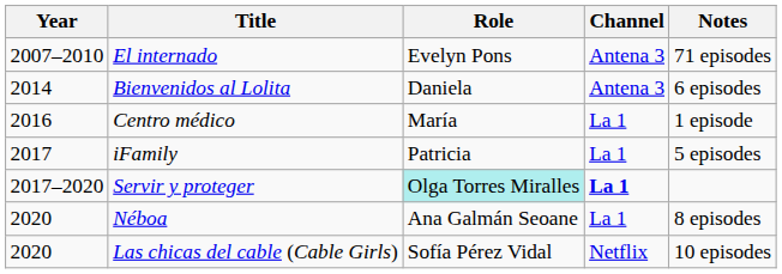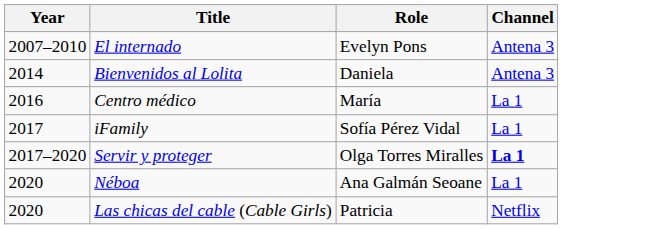- column: Notes | 71 episodes | 6 episodes | 1 episode | 5 episodes | 8 episodes | 10 episodes
iFamily | Role: Patricia -> Sofía Pérez Vidal
Servir y proteger | Role: paleturquoise background -> no background
Las chicas del cable (Cable Girls) | Role: Sofía Pérez Vidal -> Patricia
